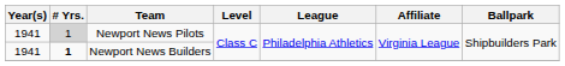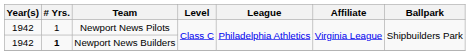Newport News Pilots | Year(s): 1941 -> 1942
Newport News Pilots | # Yrs.: lightgrey background -> no background
Newport News Builders | Year(s): 1941 -> 1942
